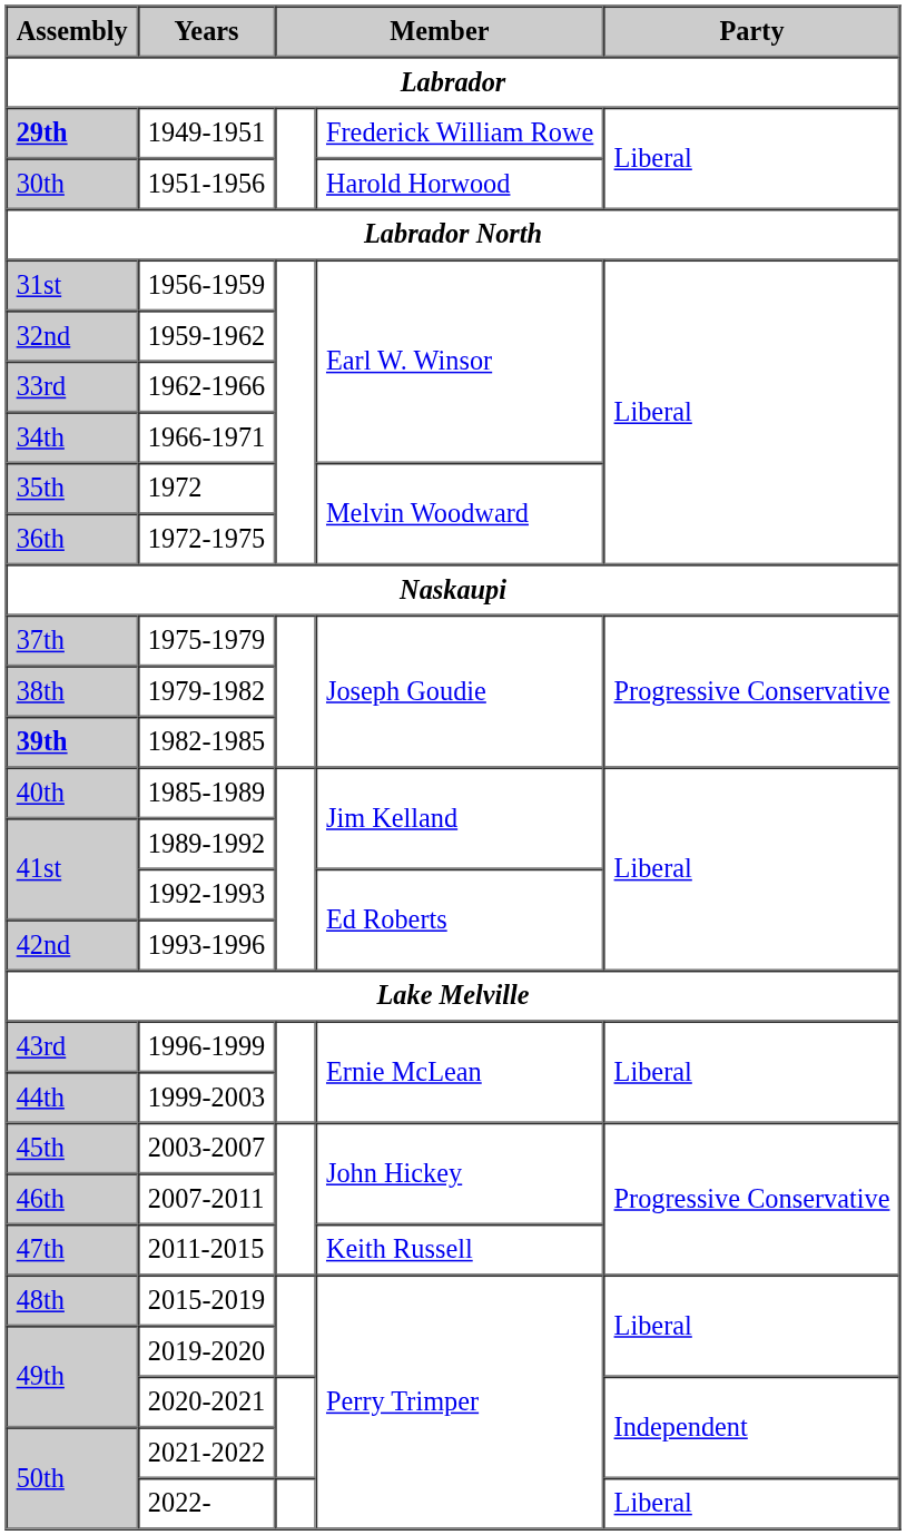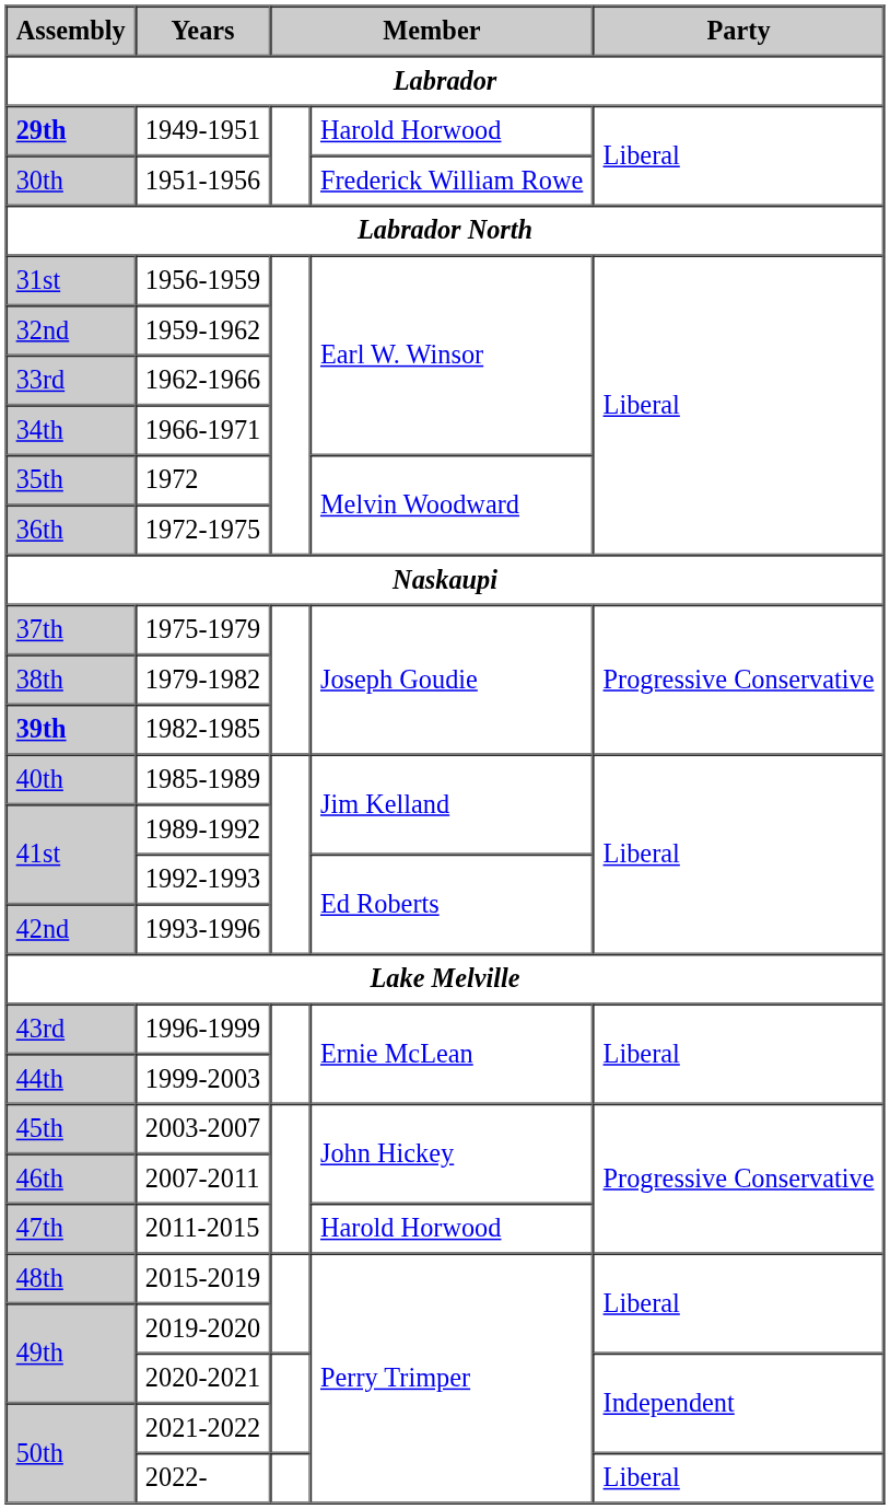1949-1951 | column 4: Frederick William Rowe -> Harold Horwood
1951-1956 | column 4: Harold Horwood -> Frederick William Rowe
2011-2015 | column 4: Keith Russell -> Harold Horwood
